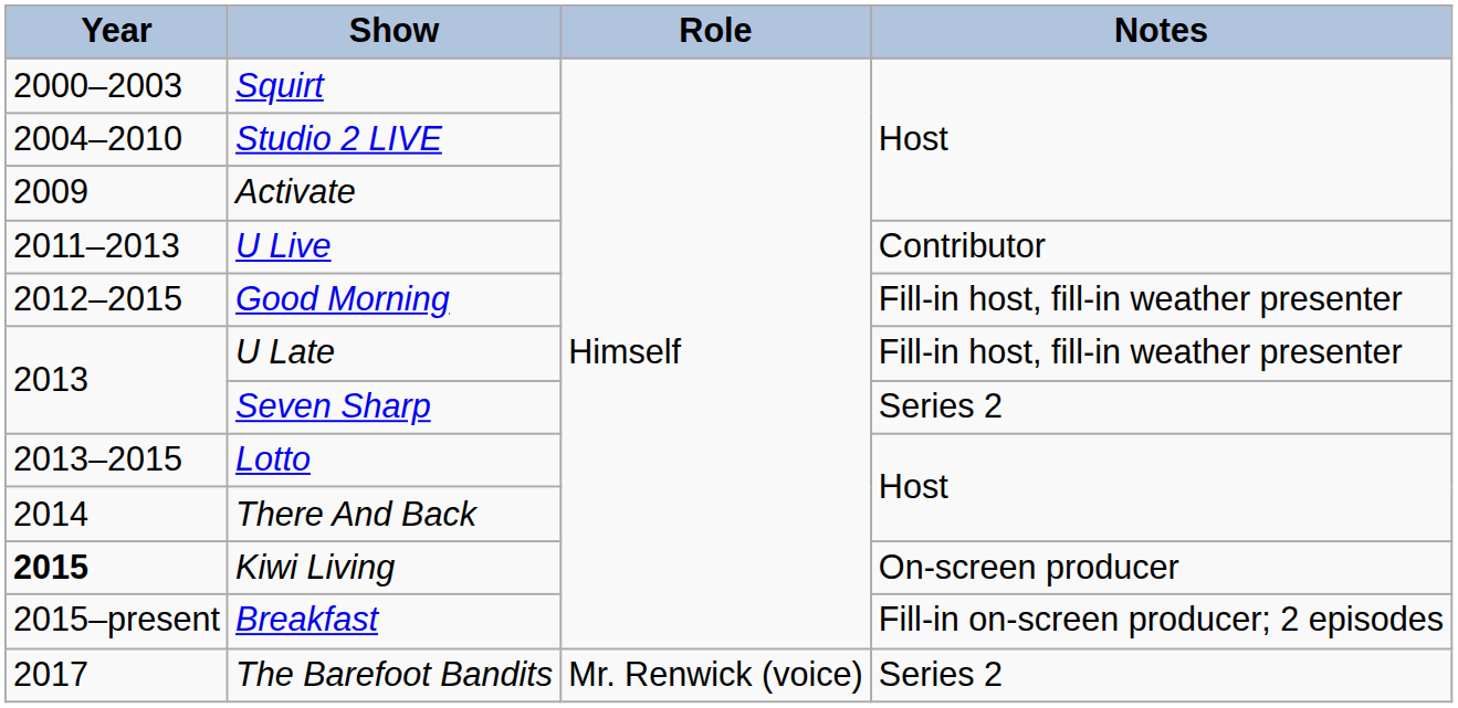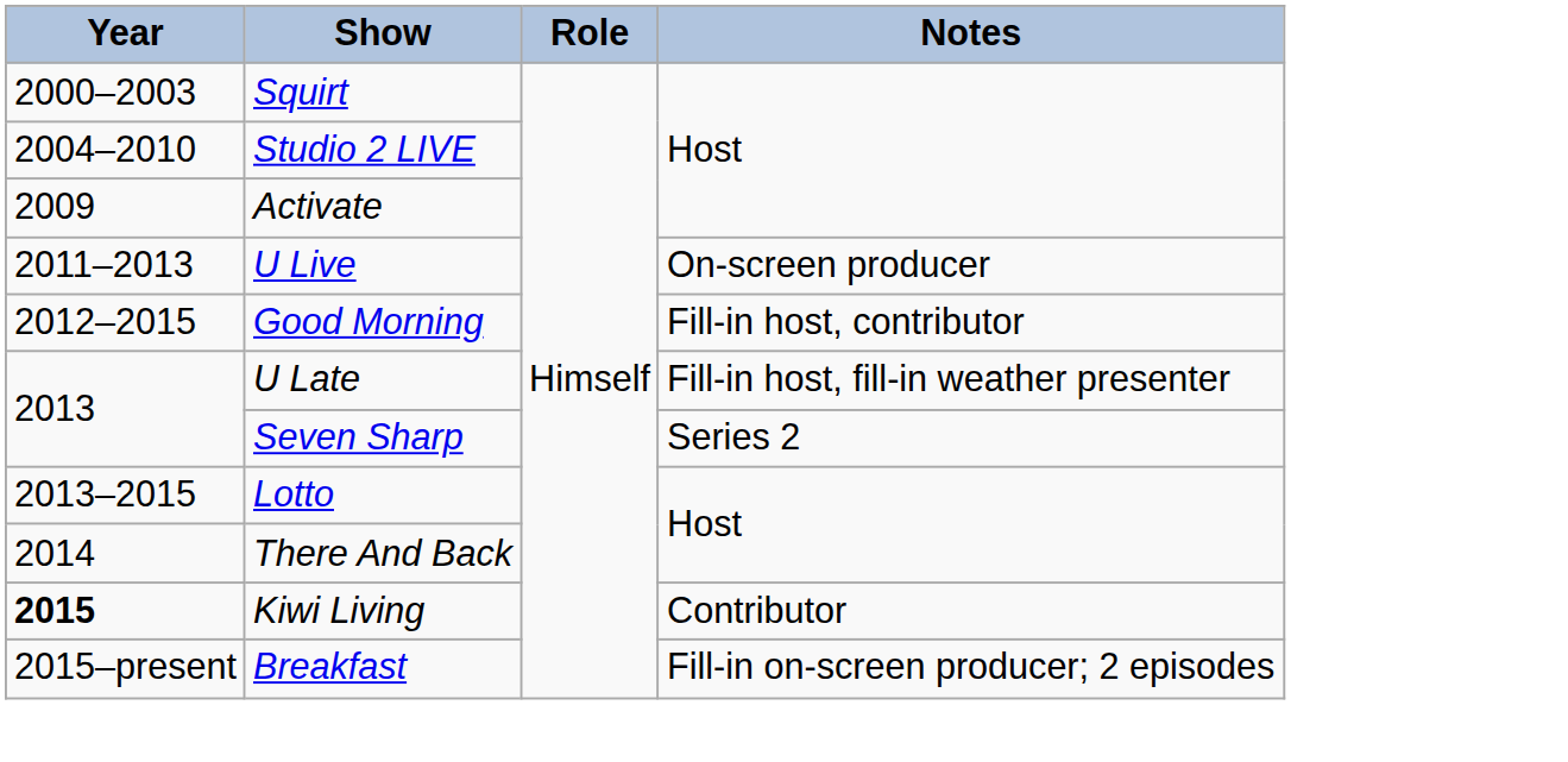U Live | Notes: Contributor -> On-screen producer
Good Morning | Notes: Fill-in host, fill-in weather presenter -> Fill-in host, contributor
Kiwi Living | Notes: On-screen producer -> Contributor
- row: 2017 | The Barefoot Bandits | Mr. Renwick (voice) | Series 2
